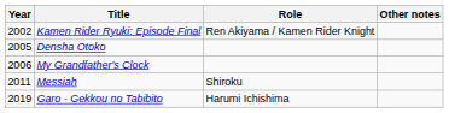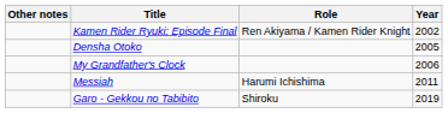columns swapped: Year <-> Other notes
Messiah | Role: Shiroku -> Harumi Ichishima
Garo - Gekkou no Tabibito | Role: Harumi Ichishima -> Shiroku
